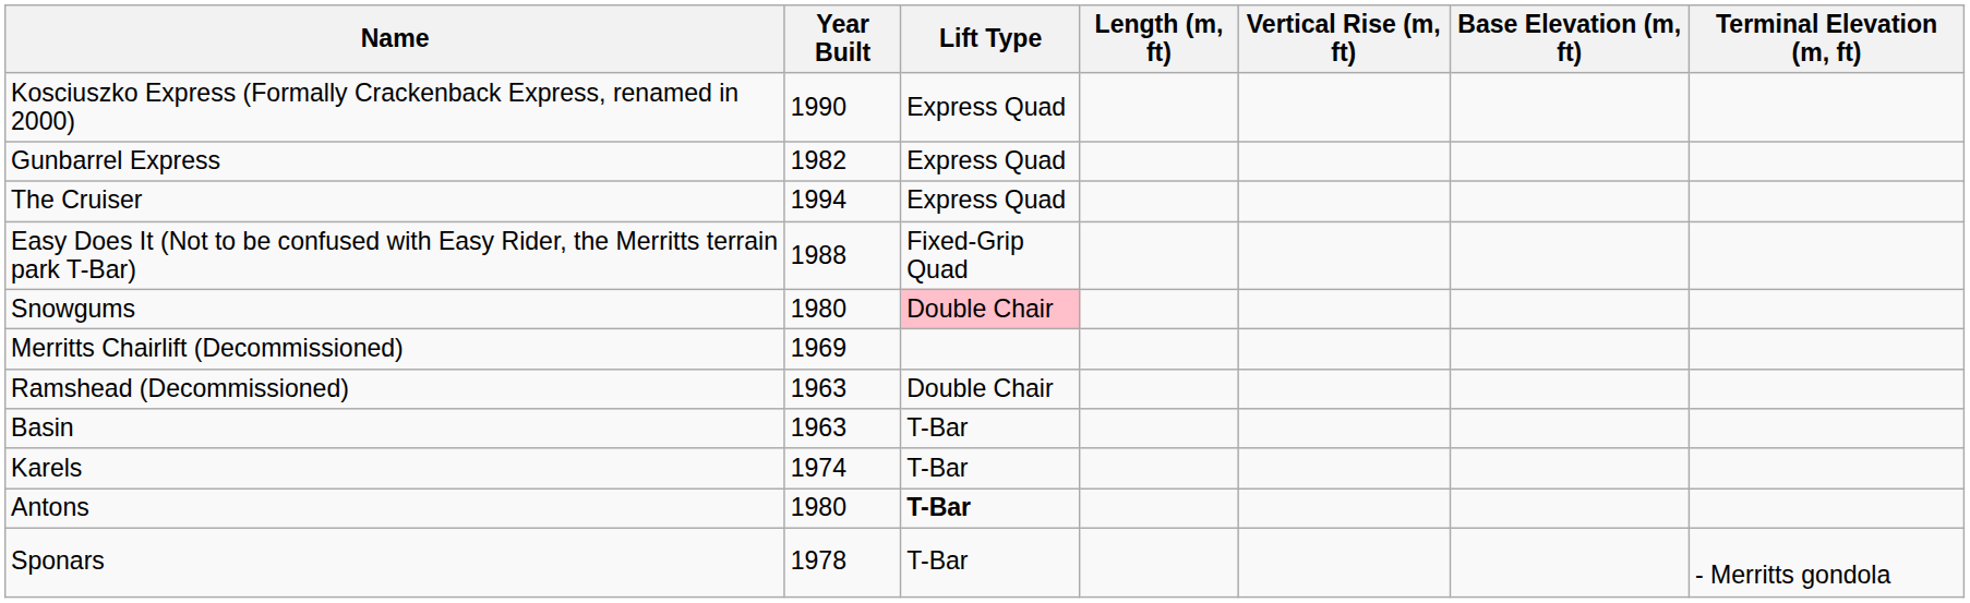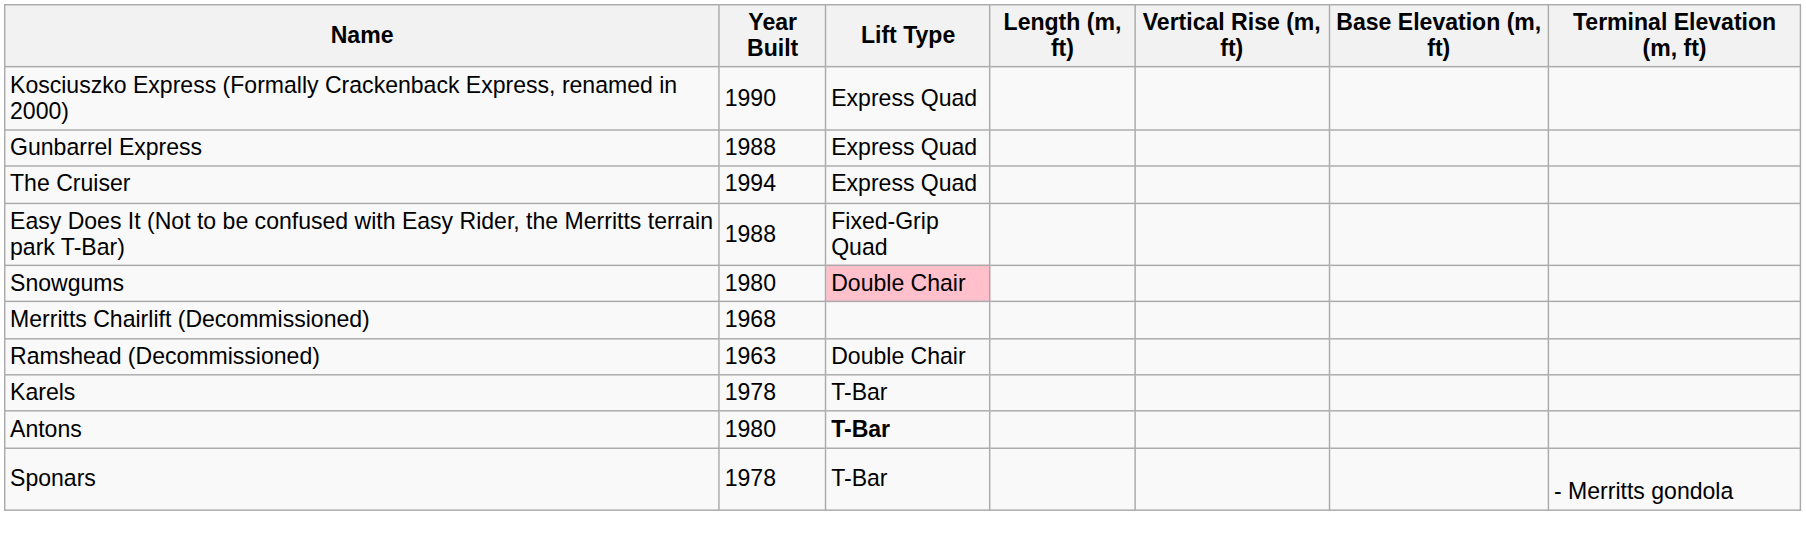Gunbarrel Express | Year Built: 1982 -> 1988
Merritts Chairlift (Decommissioned) | Year Built: 1969 -> 1968
- row: Basin | 1963 | T-Bar
Karels | Year Built: 1974 -> 1978
